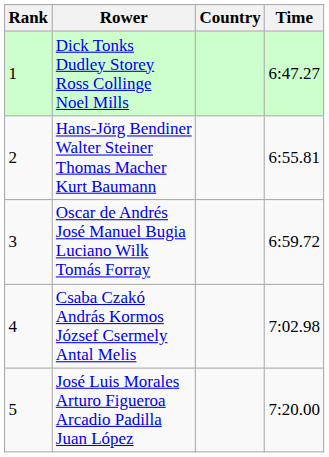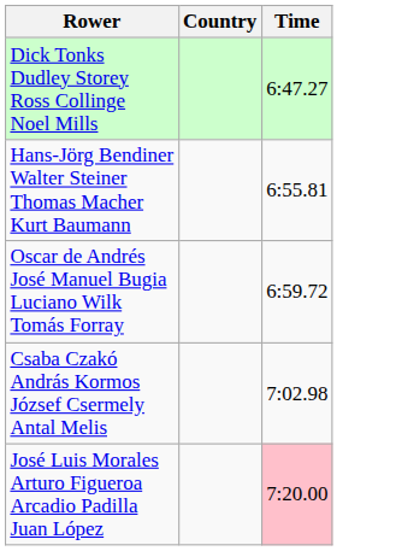- column: Rank | 1 | 2 | 3 | 4 | 5
José Luis Morales Arturo Figueroa Arcadio Padilla Juan López | Time: no background -> pink background
